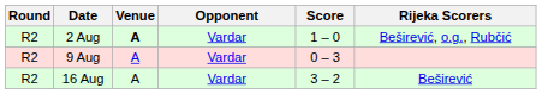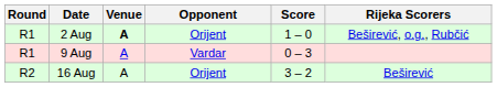2 Aug | Round: R2 -> R1
2 Aug | Opponent: Vardar -> Orijent
9 Aug | Round: R2 -> R1
16 Aug | Opponent: Vardar -> Orijent
